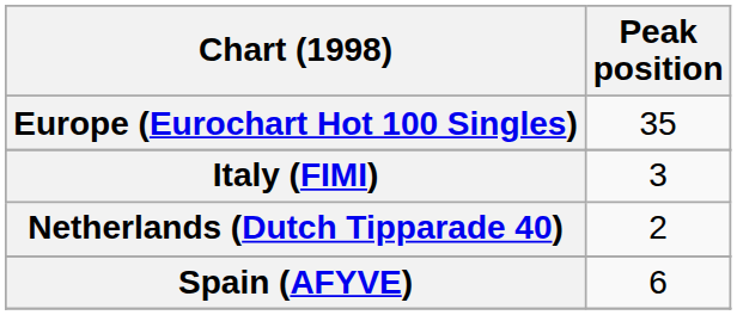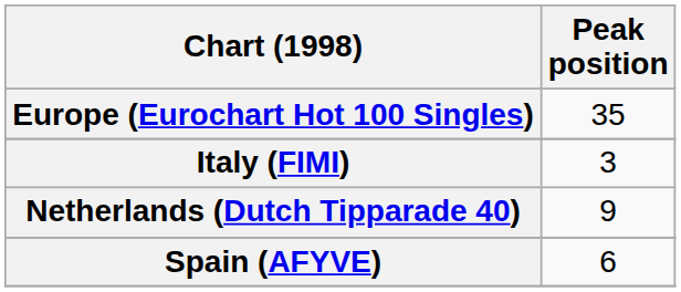Netherlands (Dutch Tipparade 40) | Peak position: 2 -> 9
